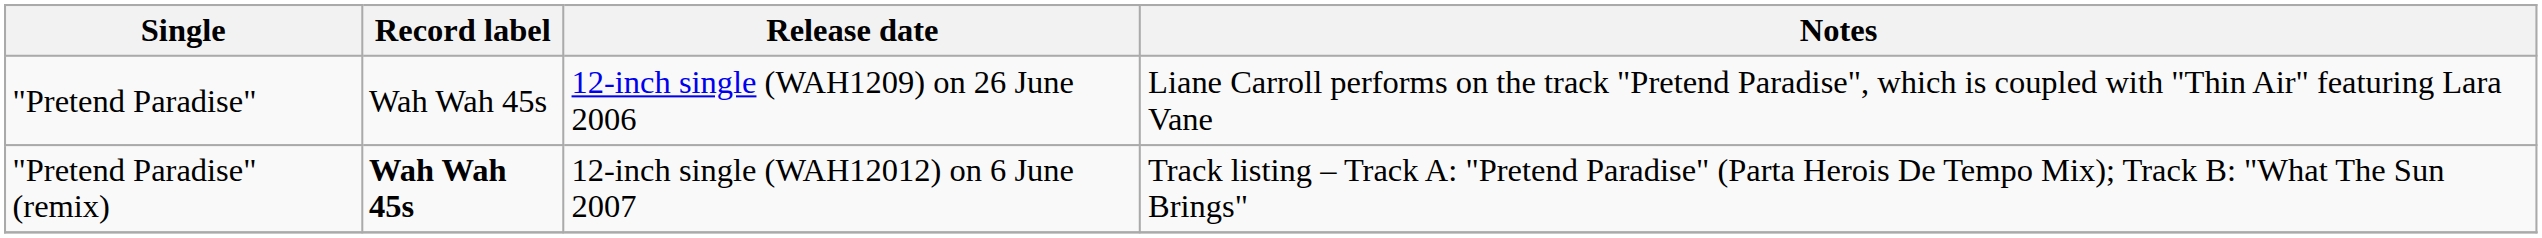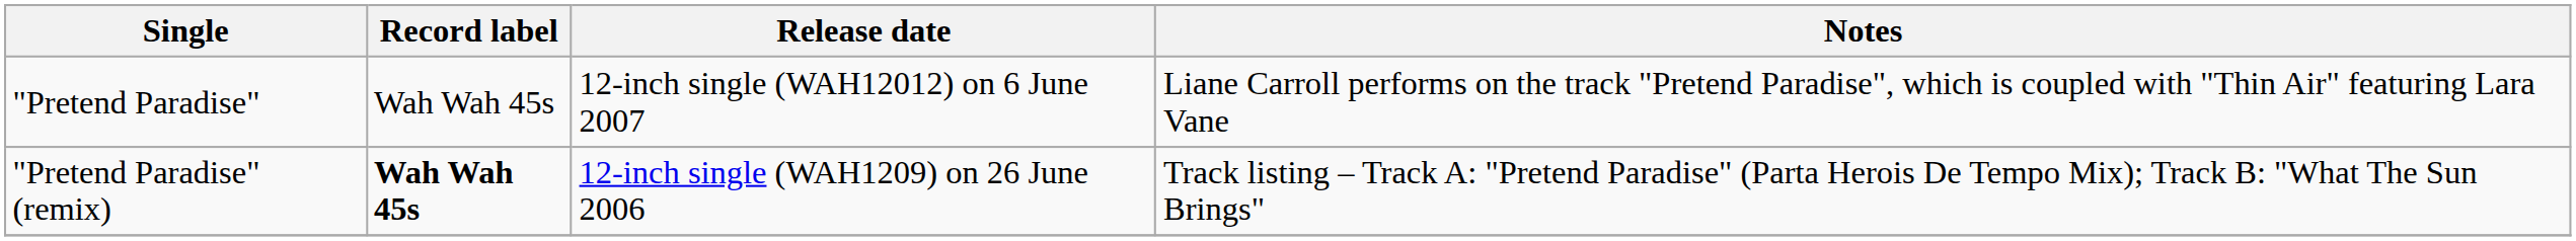"Pretend Paradise" | Release date: 12-inch single (WAH1209) on 26 June 2006 -> 12-inch single (WAH12012) on 6 June 2007
"Pretend Paradise" (remix) | Release date: 12-inch single (WAH12012) on 6 June 2007 -> 12-inch single (WAH1209) on 26 June 2006
